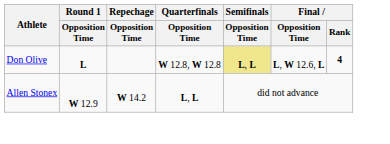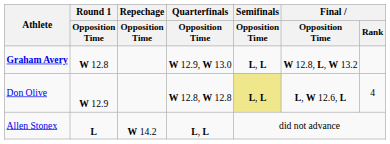+ row: Graham Avery | W 12.8 | W 12.9, W 13.0 | L, L | W 12.8, L, W 13.2
Don Olive | Round 1 / Opposition Time: L -> W 12.9
Don Olive | Final / Rank: bold -> normal
Allen Stonex | Round 1 / Opposition Time: W 12.9 -> L
